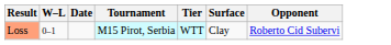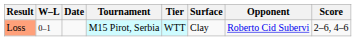+ column: Score | 2–6, 4–6
